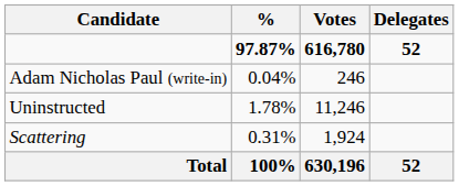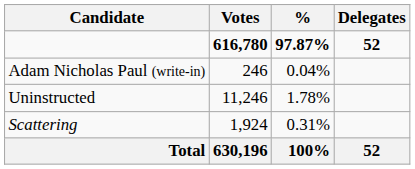columns swapped: Votes <-> %
